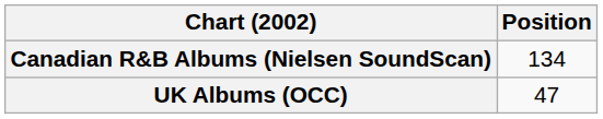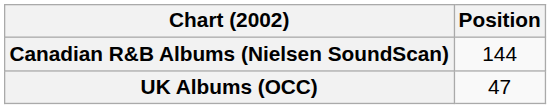Canadian R&B Albums (Nielsen SoundScan) | Position: 134 -> 144
